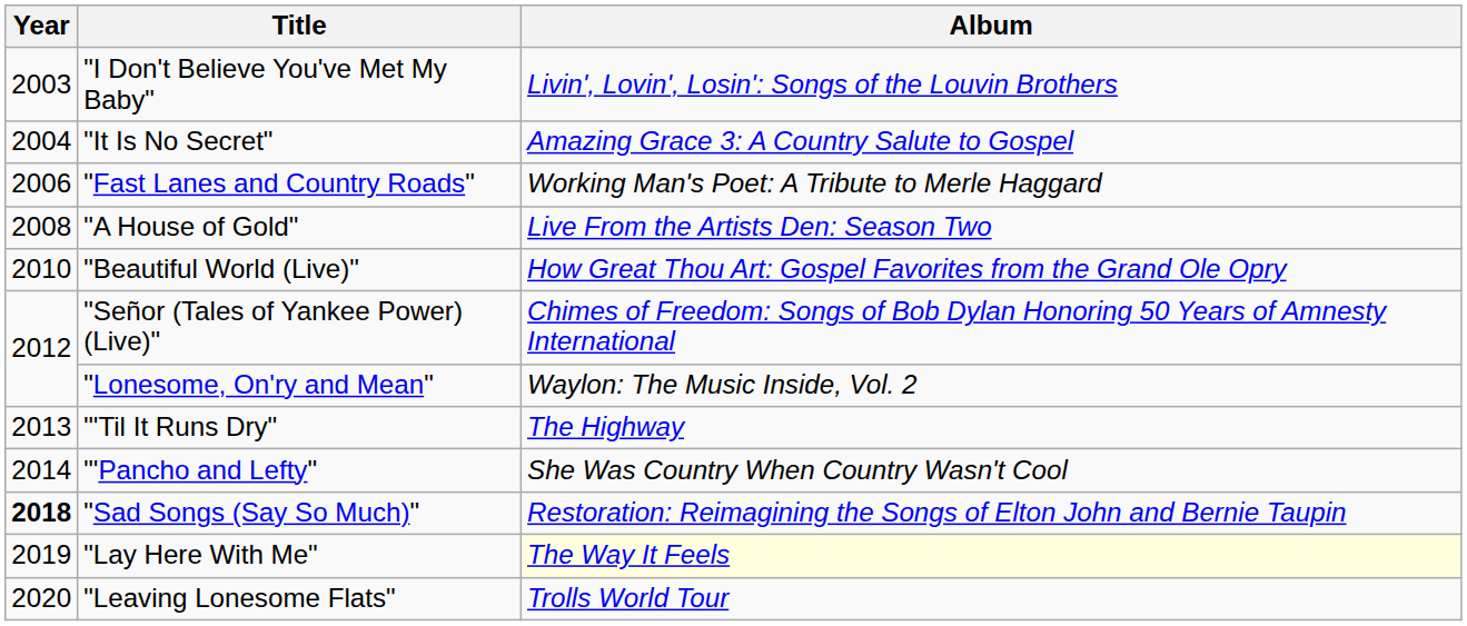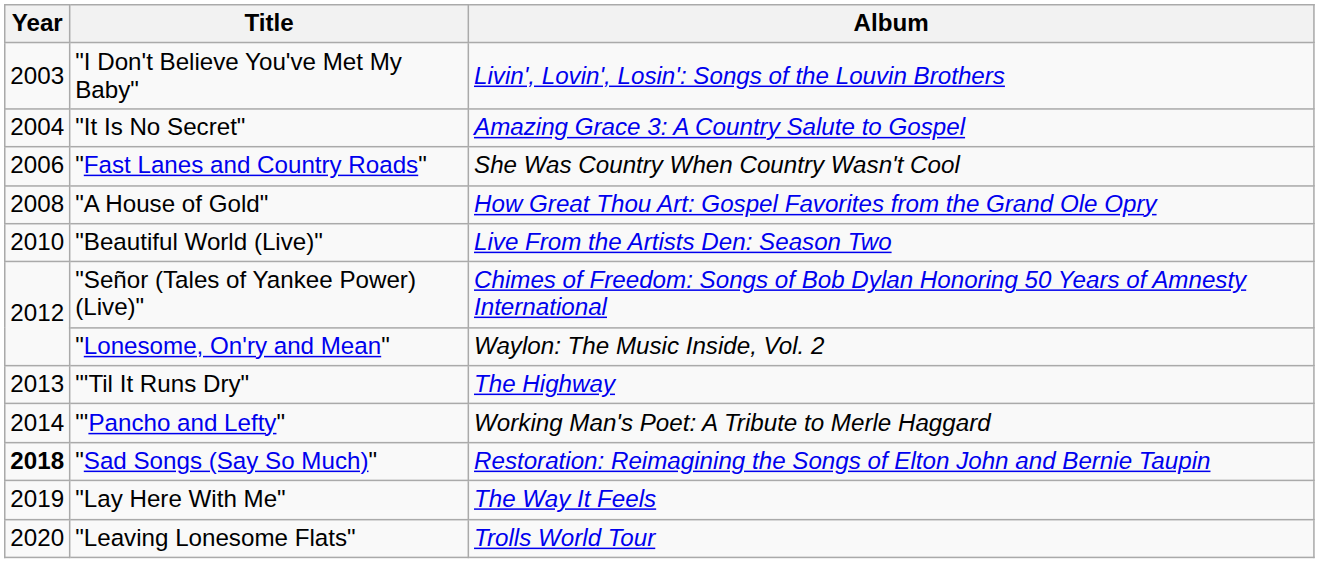"Fast Lanes and Country Roads" | Album: Working Man's Poet: A Tribute to Merle Haggard -> She Was Country When Country Wasn't Cool
"A House of Gold" | Album: Live From the Artists Den: Season Two -> How Great Thou Art: Gospel Favorites from the Grand Ole Opry
"Beautiful World (Live)" | Album: How Great Thou Art: Gospel Favorites from the Grand Ole Opry -> Live From the Artists Den: Season Two
"'Pancho and Lefty" | Album: She Was Country When Country Wasn't Cool -> Working Man's Poet: A Tribute to Merle Haggard
"Lay Here With Me" | Album: lightyellow background -> no background
